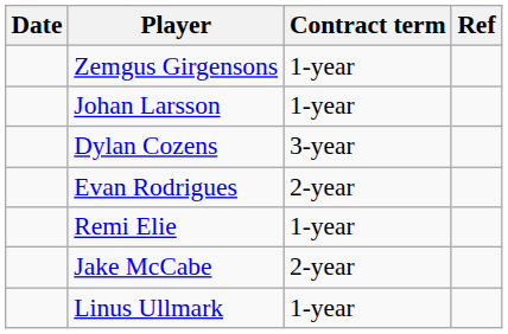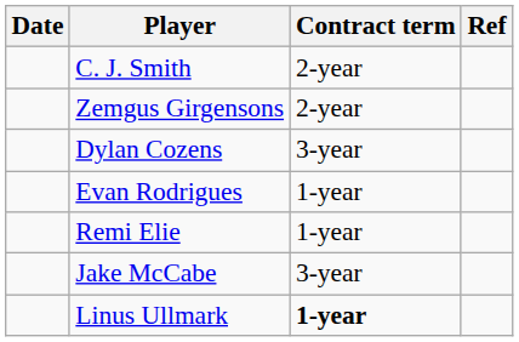+ row: C. J. Smith | 2-year
Zemgus Girgensons | Contract term: 1-year -> 2-year
- row: Johan Larsson | 1-year
Evan Rodrigues | Contract term: 2-year -> 1-year
Jake McCabe | Contract term: 2-year -> 3-year
Linus Ullmark | Contract term: normal -> bold
